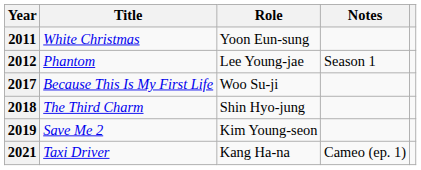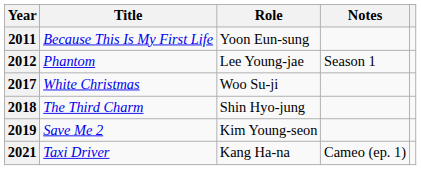2011 | Title: White Christmas -> Because This Is My First Life
2017 | Title: Because This Is My First Life -> White Christmas
